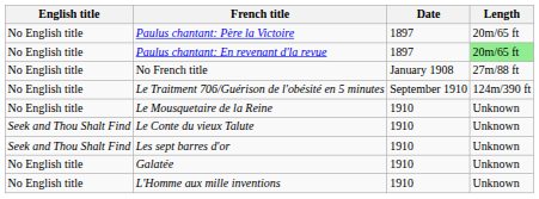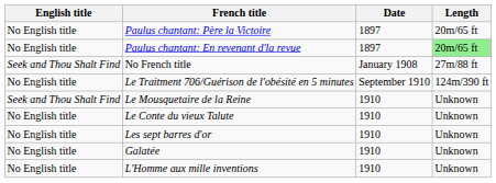No French title | English title: No English title -> Seek and Thou Shalt Find
Le Mousquetaire de la Reine | English title: No English title -> Seek and Thou Shalt Find
Le Conte du vieux Talute | English title: Seek and Thou Shalt Find -> No English title
Les sept barres d'or | English title: Seek and Thou Shalt Find -> No English title
